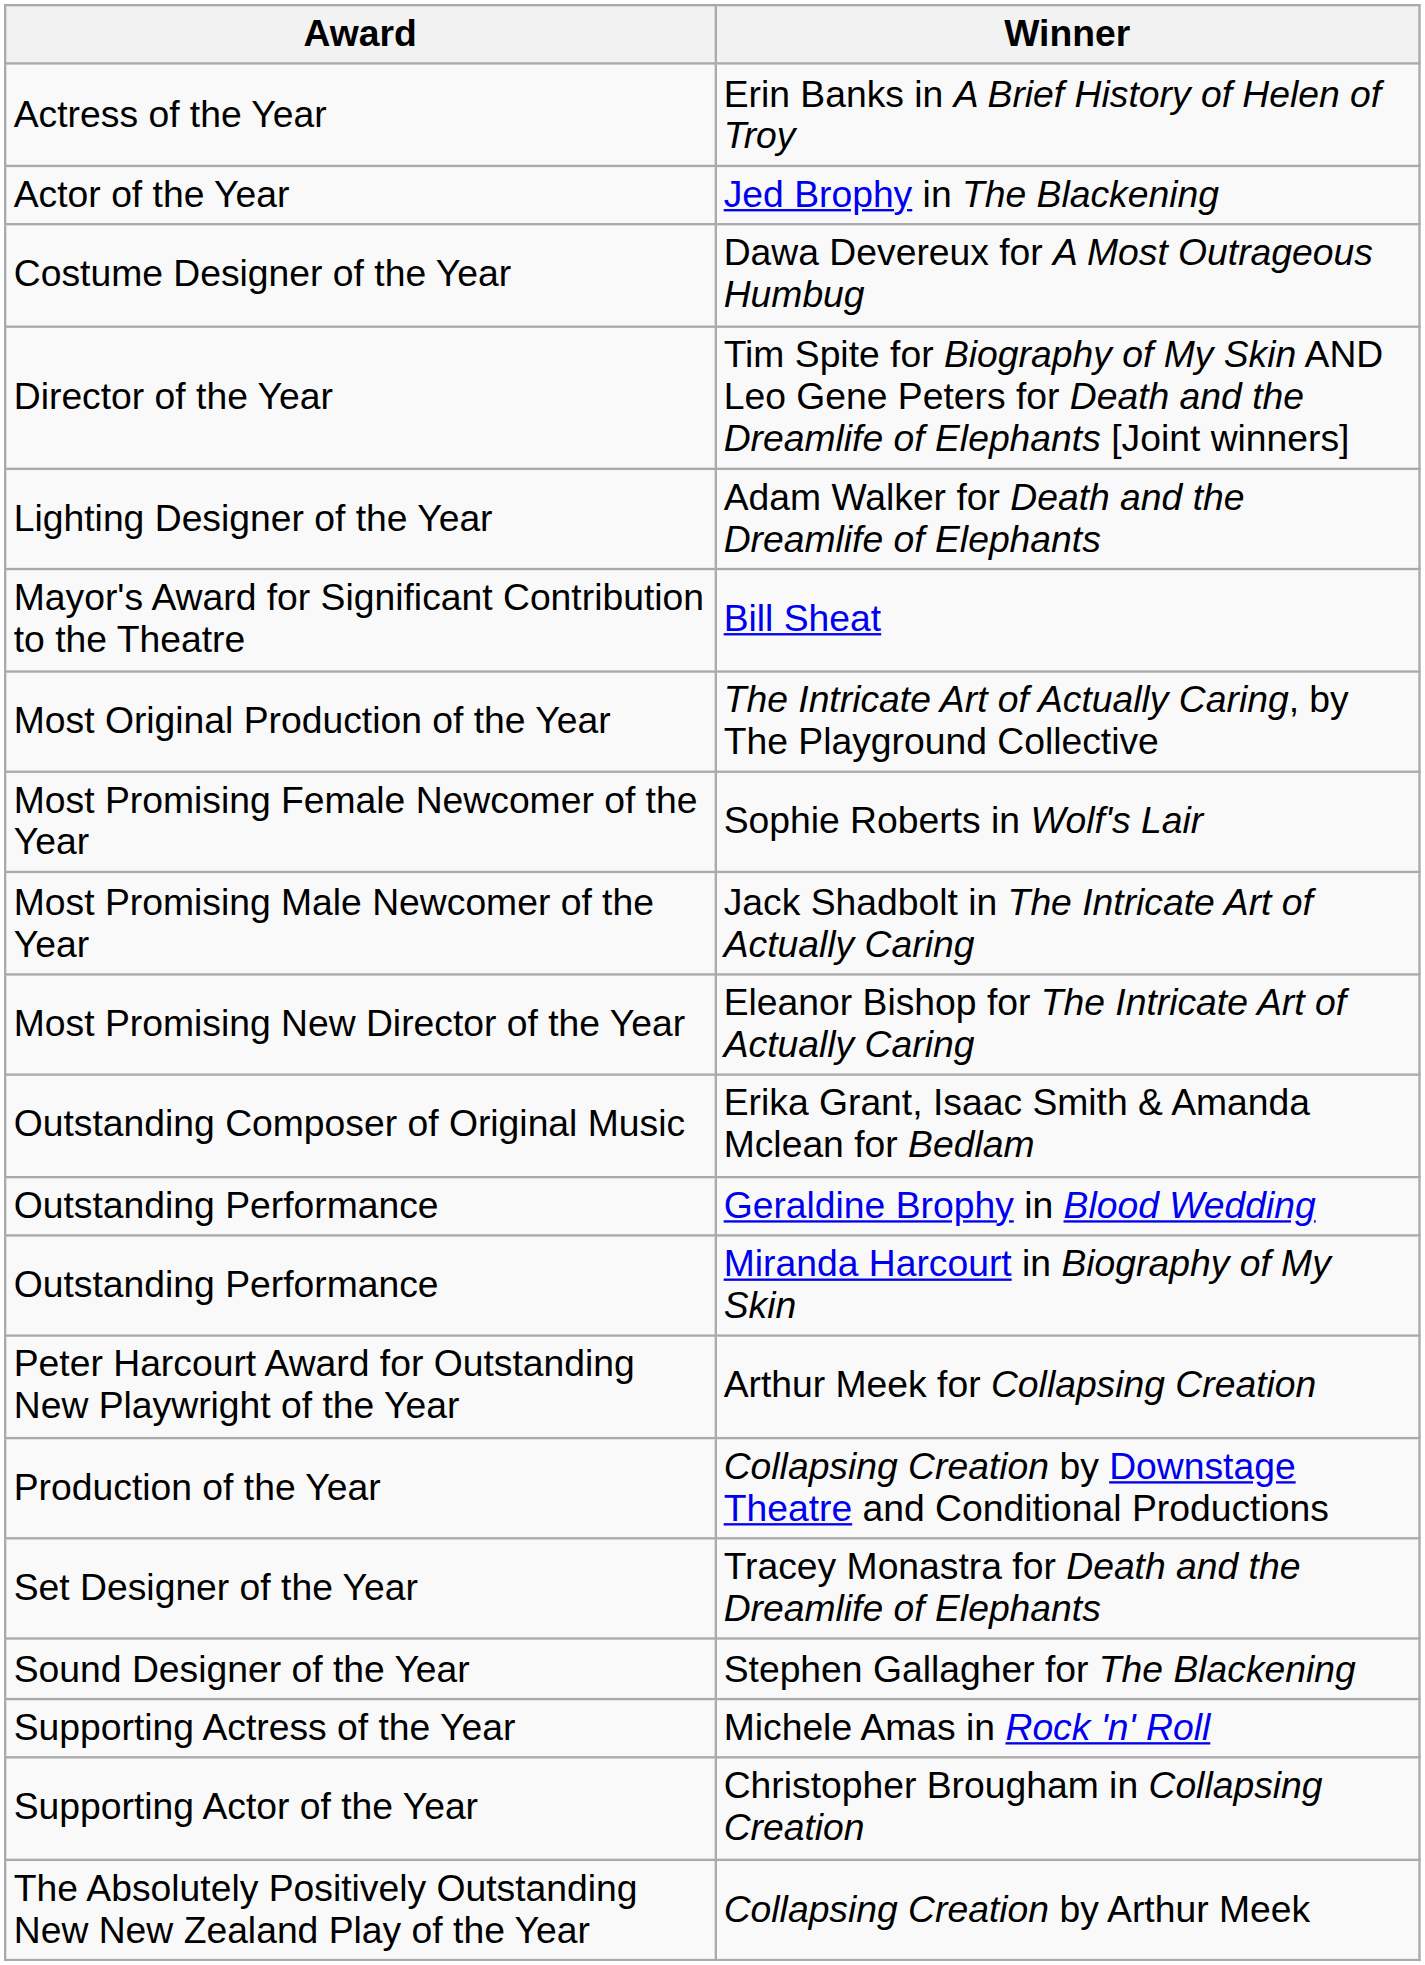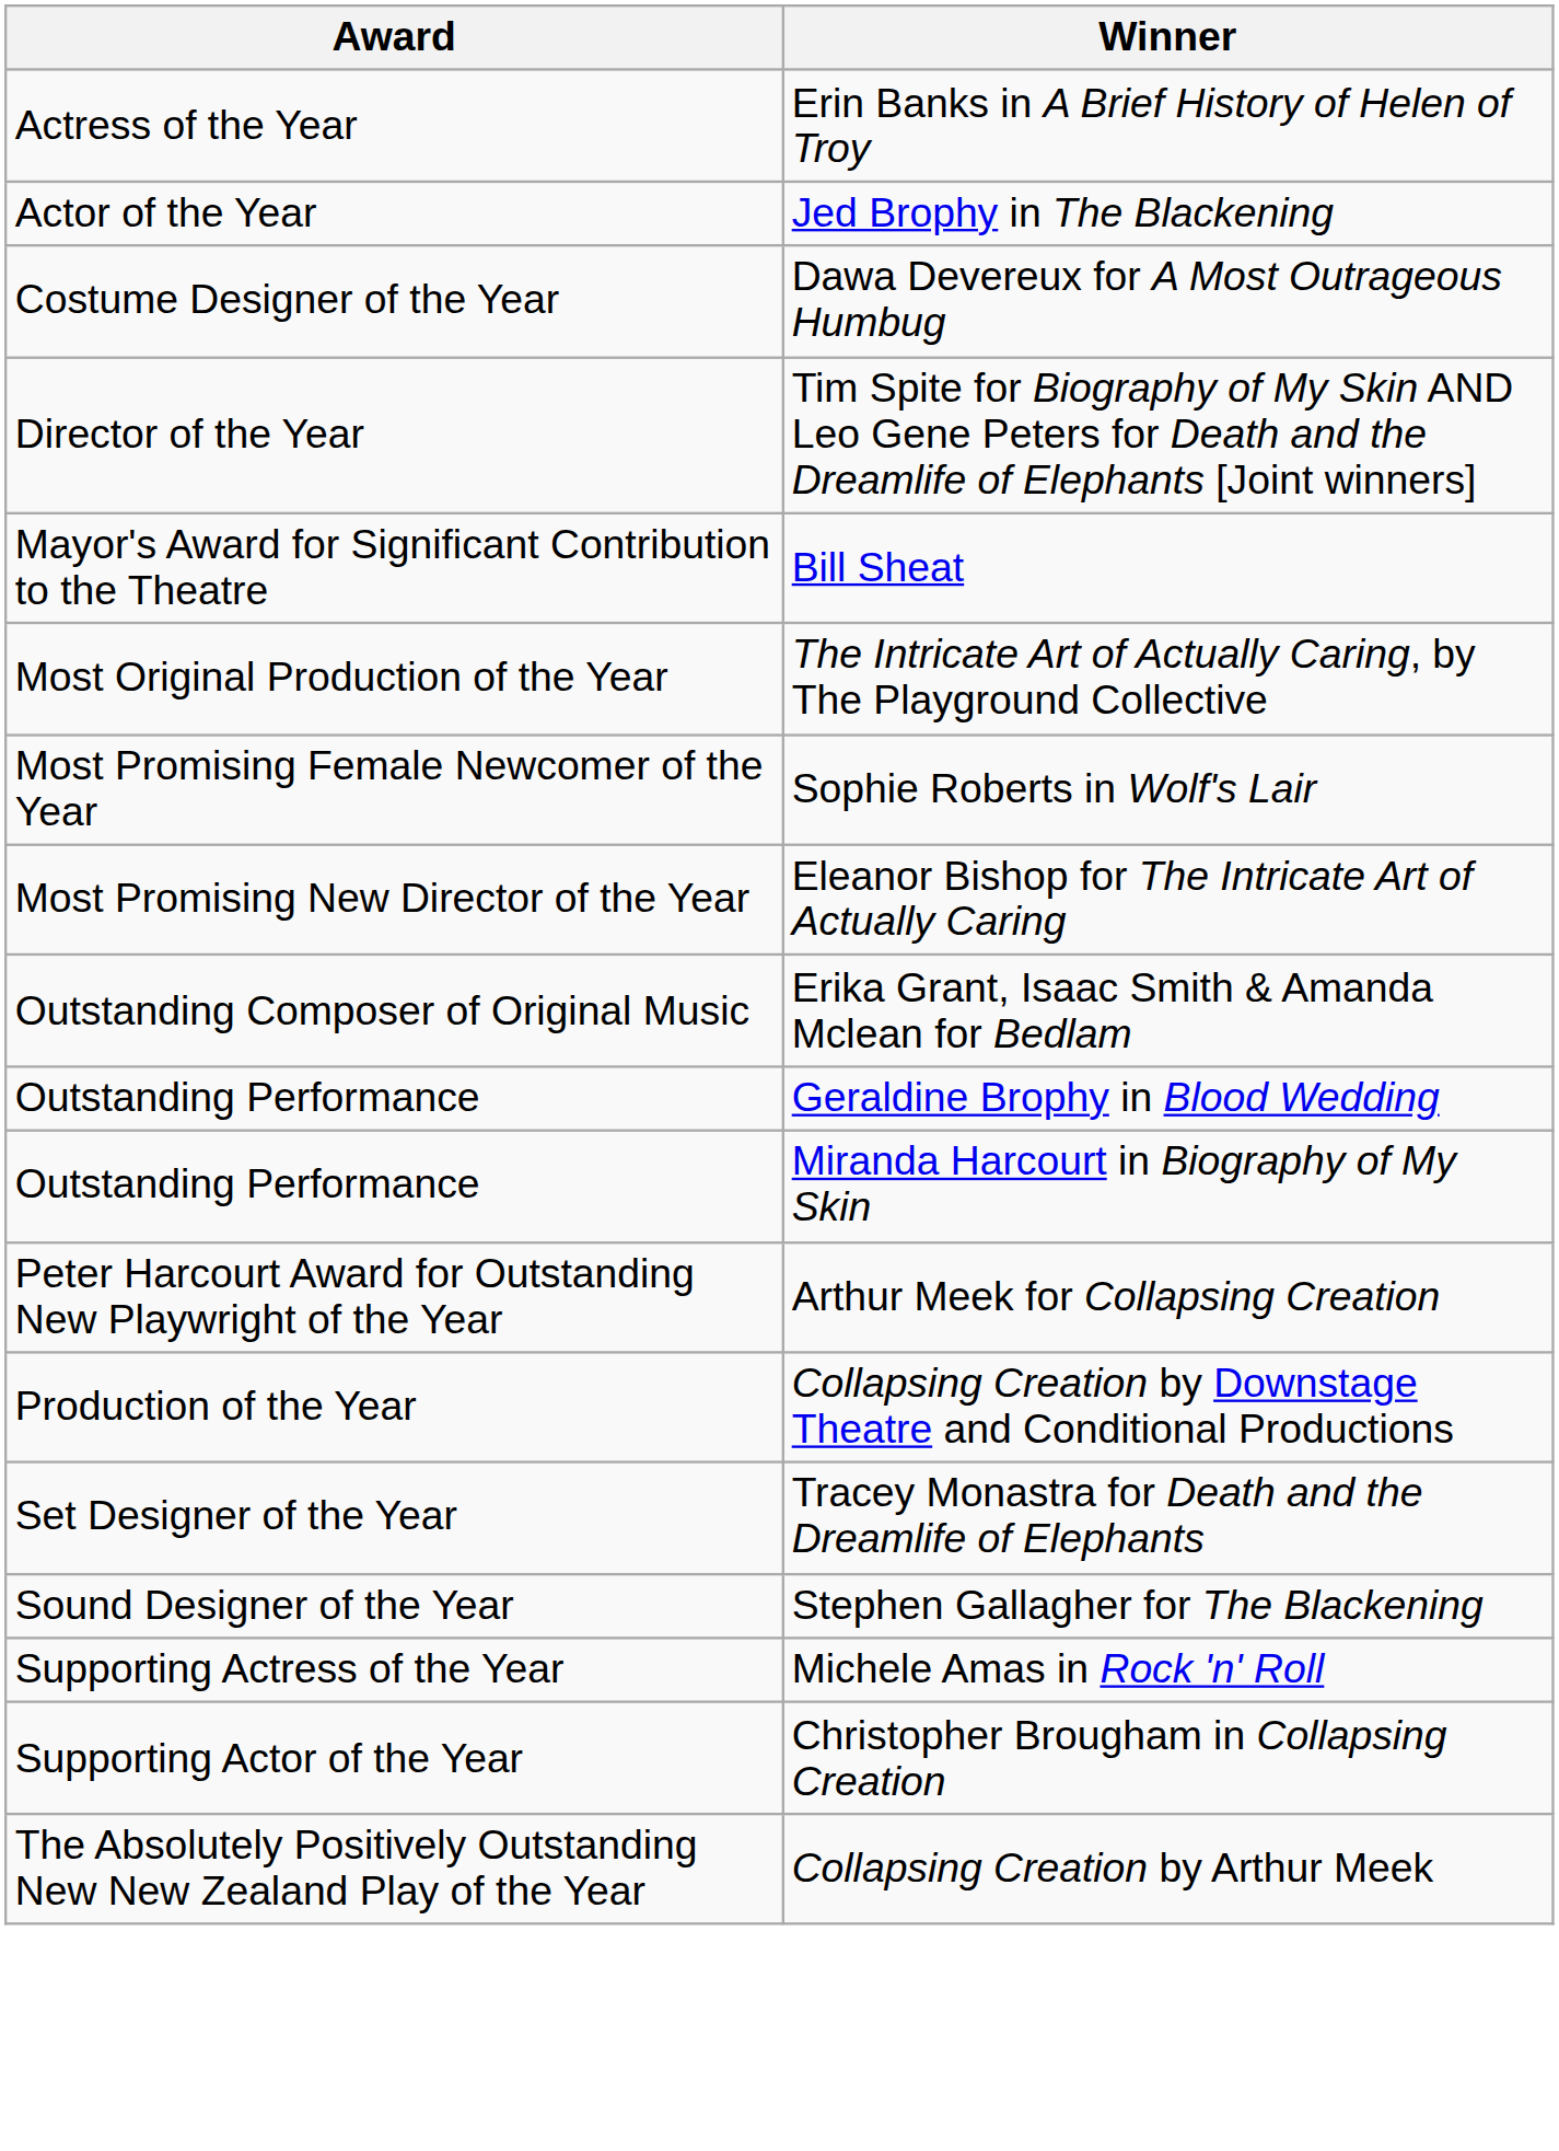- row: Lighting Designer of the Year | Adam Walker for Death and the Dreamlife of Elephants
- row: Most Promising Male Newcomer of the Year | Jack Shadbolt in The Intricate Art of Actually Caring
